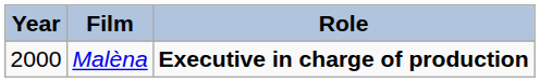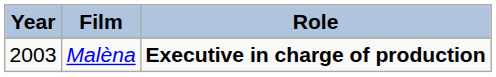Malèna | Year: 2000 -> 2003
